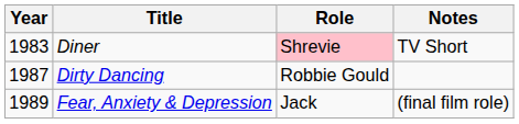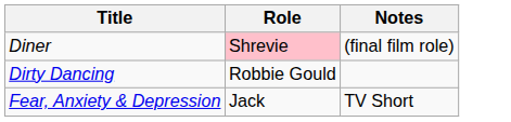- column: Year | 1983 | 1987 | 1989
Diner | Notes: TV Short -> (final film role)
Fear, Anxiety & Depression | Notes: (final film role) -> TV Short
